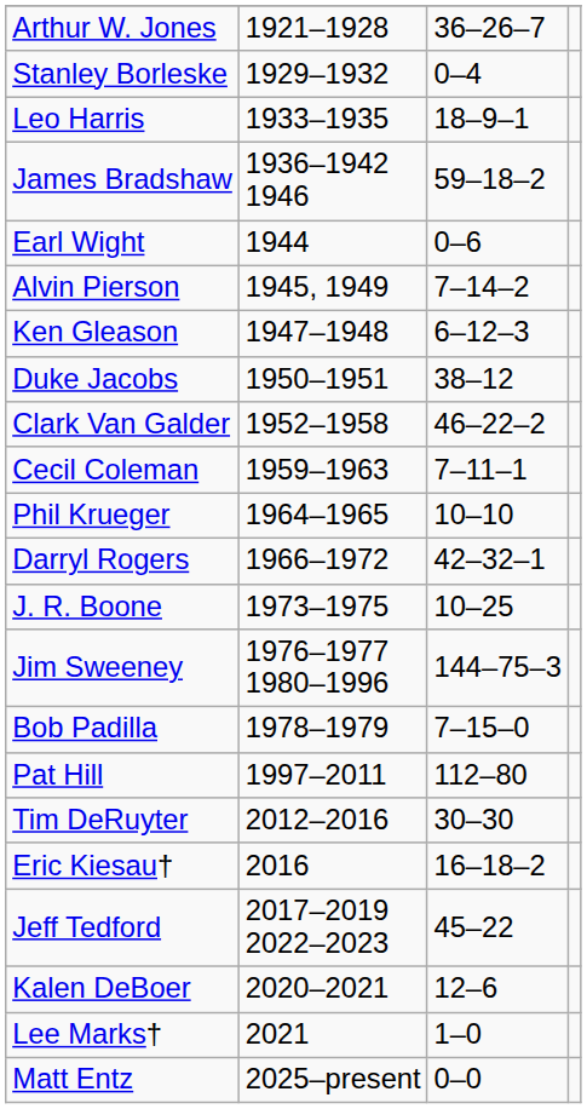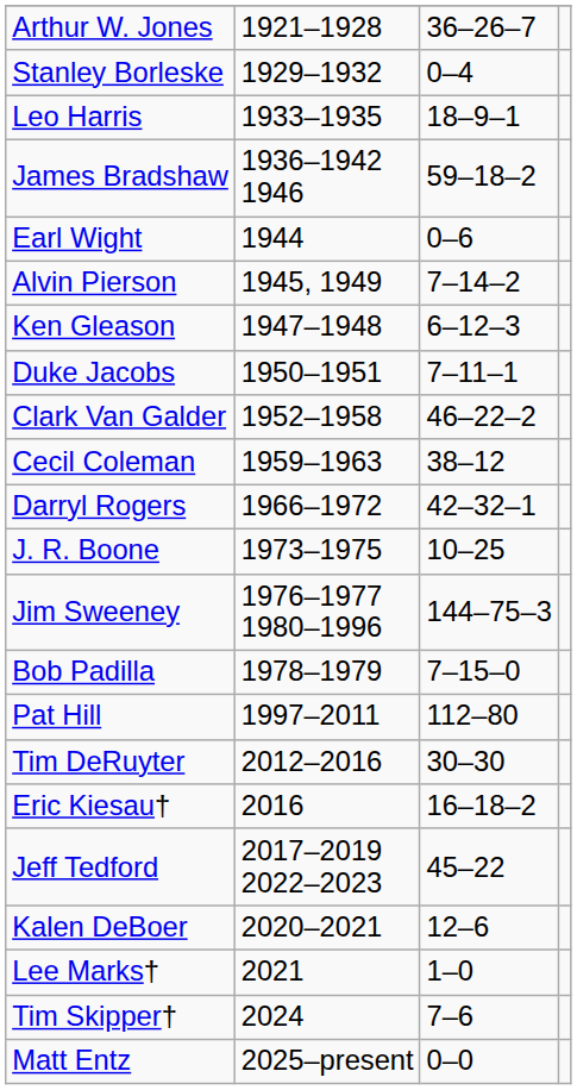Duke Jacobs | column 3: 38–12 -> 7–11–1
Cecil Coleman | column 3: 7–11–1 -> 38–12
- row: Phil Krueger | 1964–1965 | 10–10
+ row: Tim Skipper† | 2024 | 7–6
